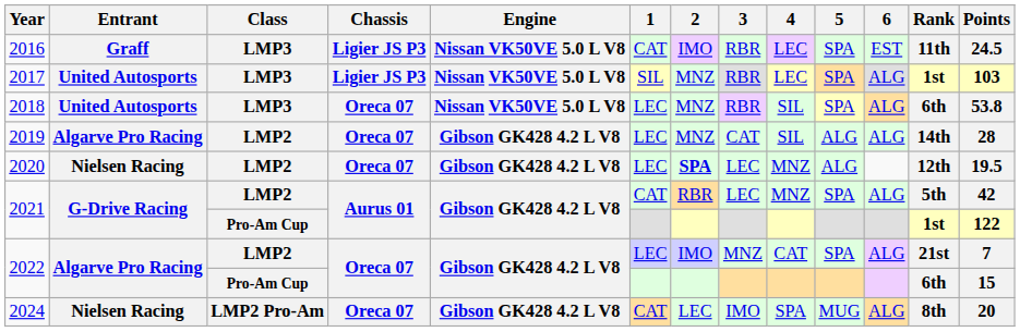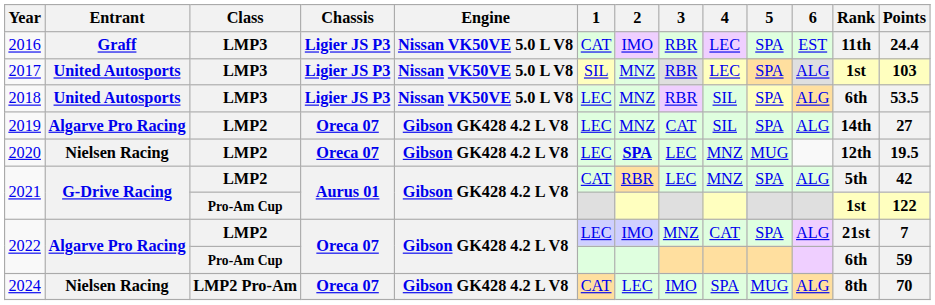2016 | Points: 24.5 -> 24.4
2018 | Chassis: Oreca 07 -> Ligier JS P3
2018 | Points: 53.8 -> 53.5
2019 | 5: ALG -> SPA
2019 | Points: 28 -> 27
2020 | 5: ALG -> MUG
2022 / Pro-Am Cup | Points: 15 -> 59
2024 | Points: 20 -> 70
